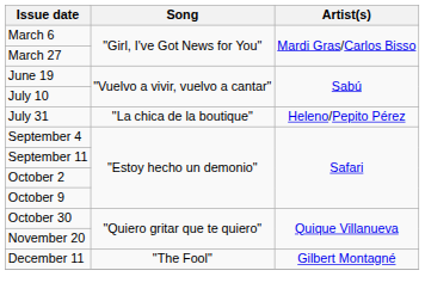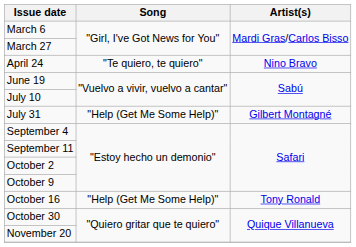+ row: April 24 | "Te quiero, te quiero" | Nino Bravo
July 31 | Song: "La chica de la boutique" -> "Help (Get Me Some Help)"
July 31 | Artist(s): Heleno/Pepito Pérez -> Gilbert Montagné
+ row: October 16 | "Help (Get Me Some Help)" | Tony Ronald
- row: December 11 | "The Fool" | Gilbert Montagné
